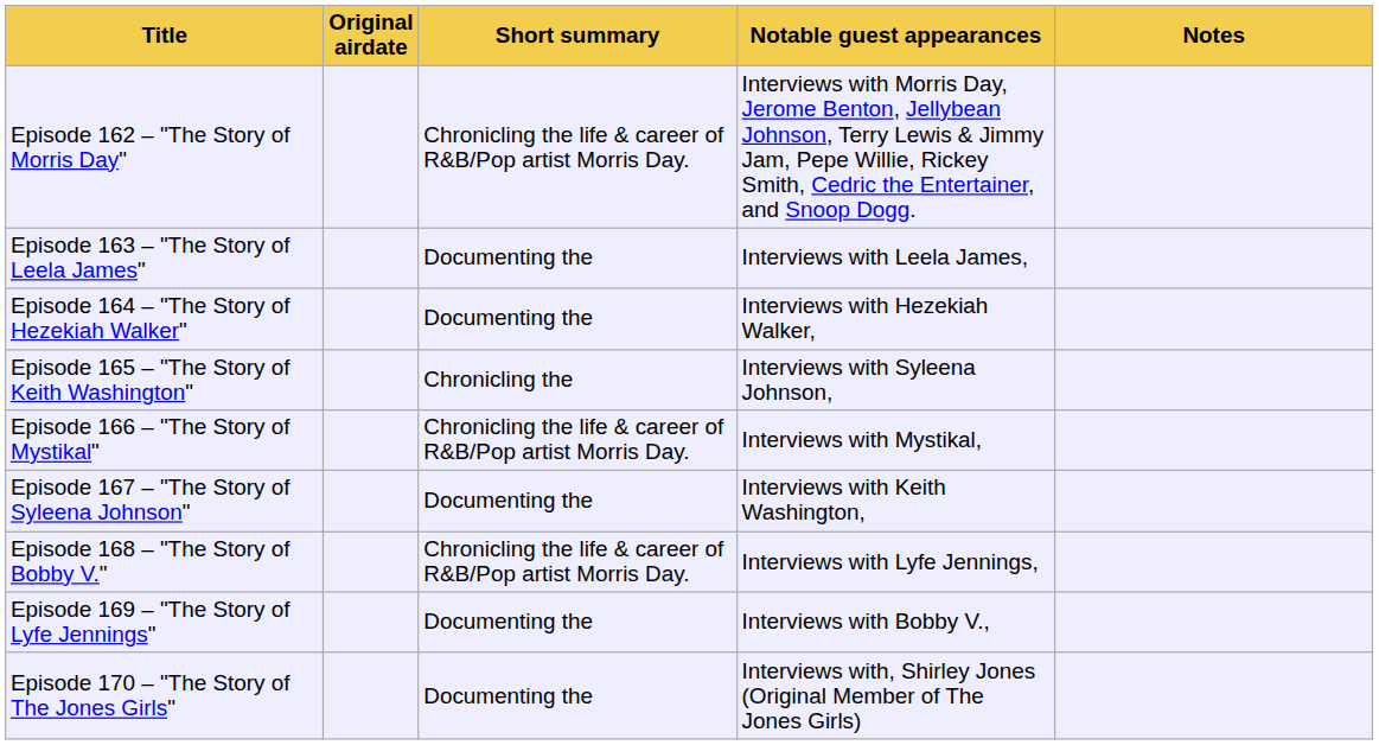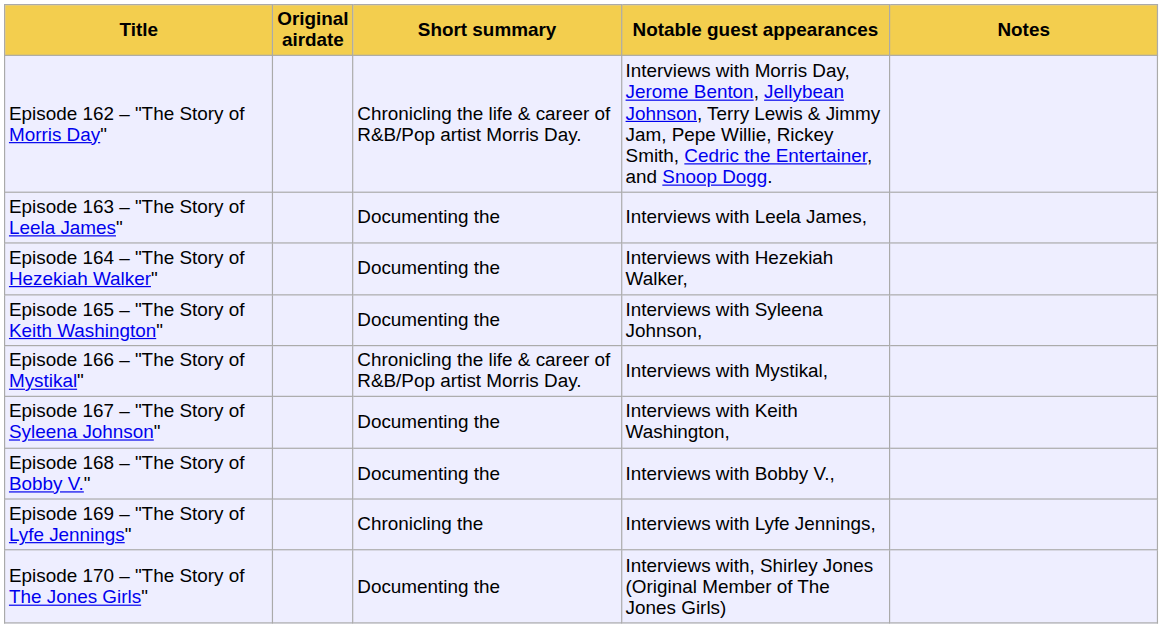Episode 165 – "The Story of Keith Washington" | Short summary: Chronicling the -> Documenting the
Episode 168 – "The Story of Bobby V." | Short summary: Chronicling the life & career of R&B/Pop artist Morris Day. -> Documenting the
Episode 168 – "The Story of Bobby V." | Notable guest appearances: Interviews with Lyfe Jennings, -> Interviews with Bobby V.,
Episode 169 – "The Story of Lyfe Jennings" | Short summary: Documenting the -> Chronicling the
Episode 169 – "The Story of Lyfe Jennings" | Notable guest appearances: Interviews with Bobby V., -> Interviews with Lyfe Jennings,
